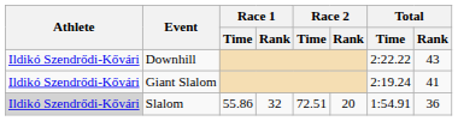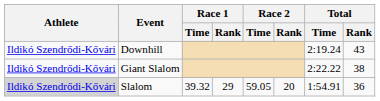Downhill | Total / Time: 2:22.22 -> 2:19.24
Giant Slalom | Total / Time: 2:19.24 -> 2:22.22
Giant Slalom | Total / Rank: 41 -> 38
Slalom | Race 1 / Time: 55.86 -> 39.32
Slalom | Race 1 / Rank: 32 -> 29
Slalom | Race 2 / Time: 72.51 -> 59.05
